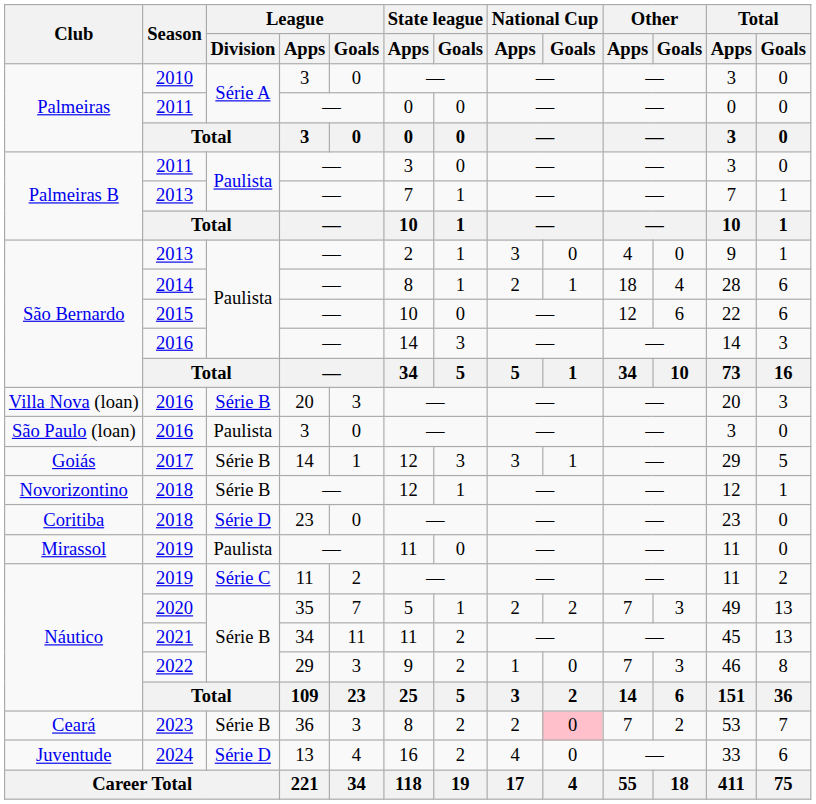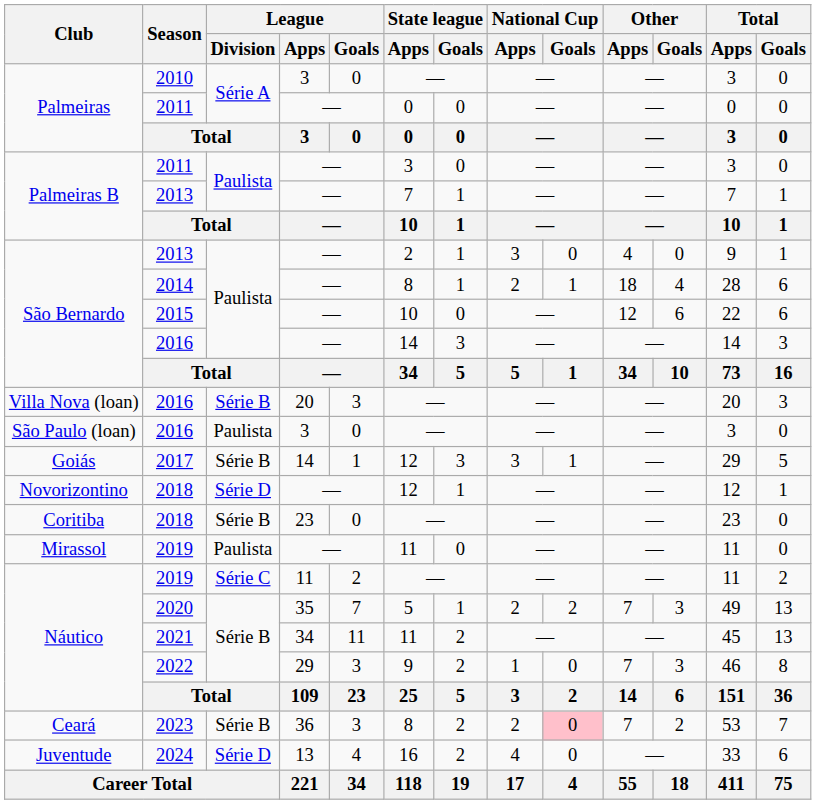Novorizontino / 2018 | League / Division: Série B -> Série D
Coritiba / 2018 | League / Division: Série D -> Série B
